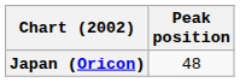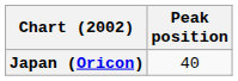Japan (Oricon) | Peak position: 48 -> 40
